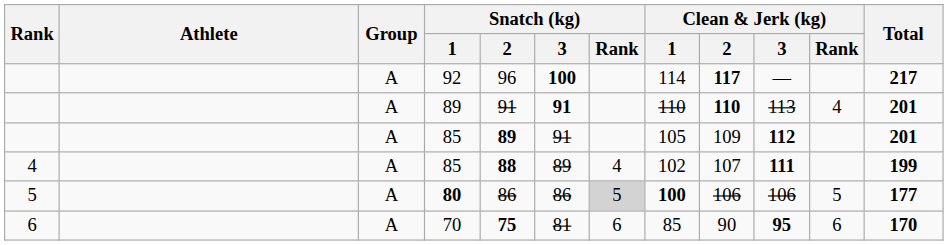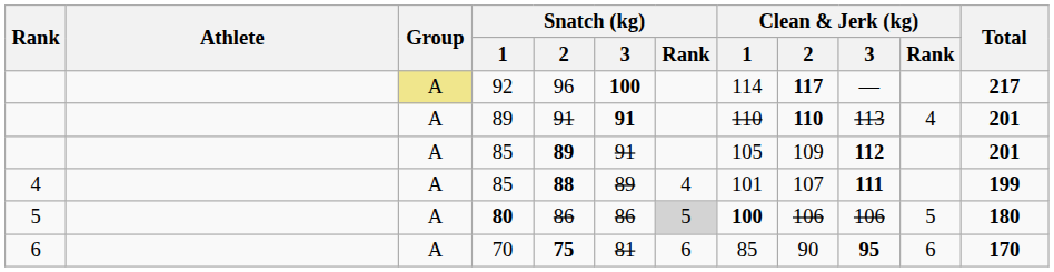92 | Group: no background -> khaki background
4 / 85 | Clean & Jerk (kg) / 1: 102 -> 101
80 | Total: 177 -> 180
